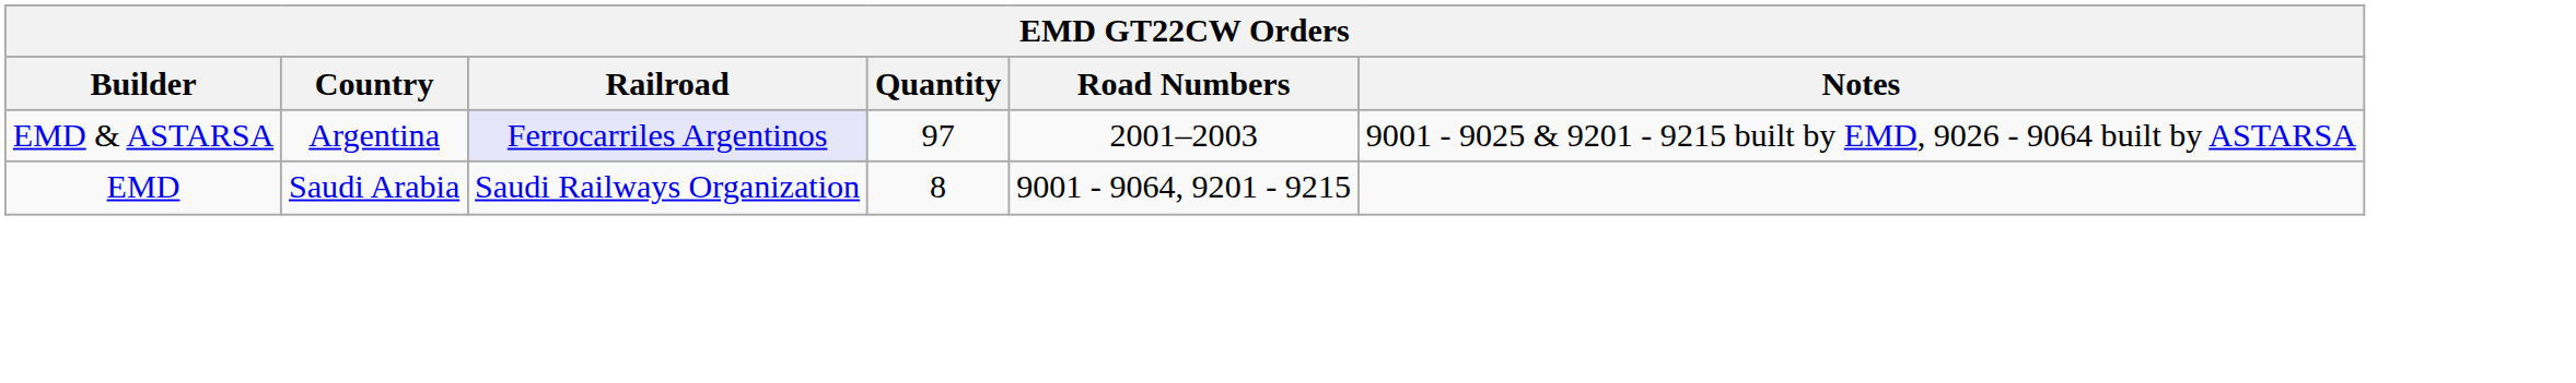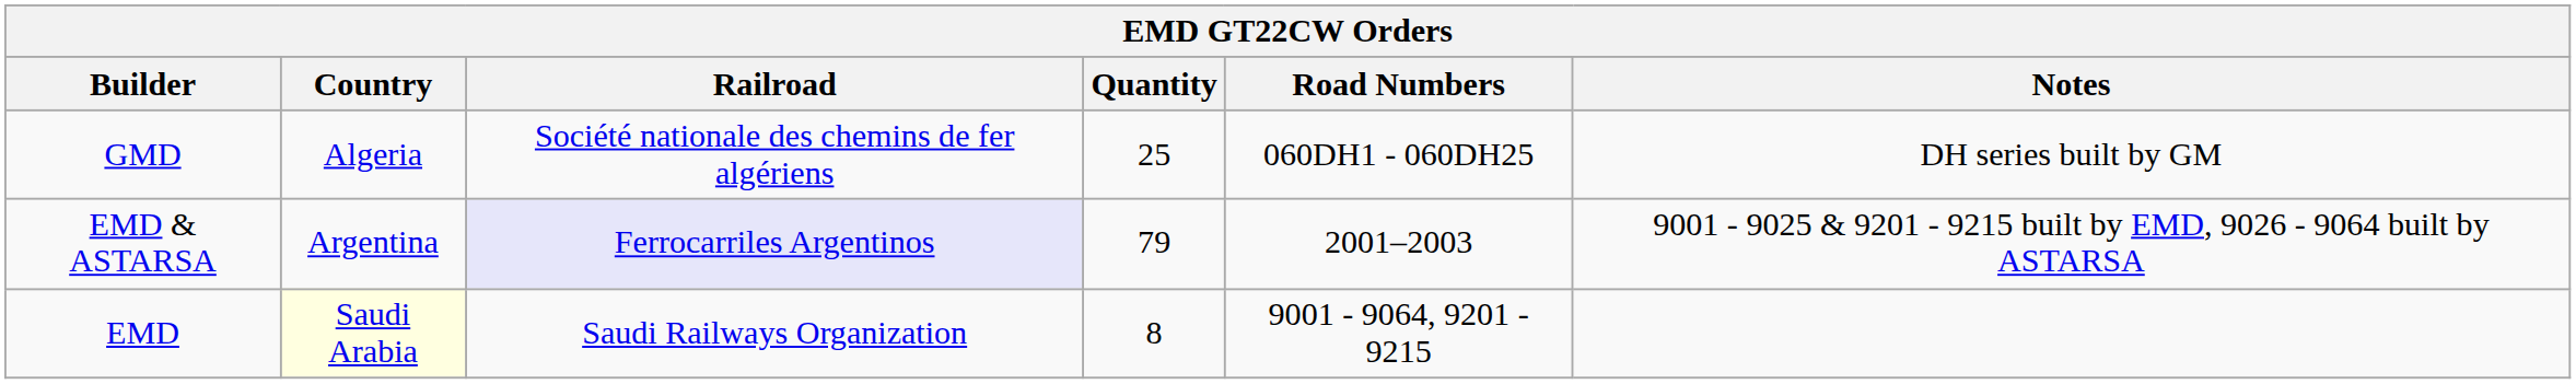+ row: GMD | Algeria | Société nationale des chemins de fer algériens | 25 | 060DH1 - 060DH25 | DH series built by GM
EMD & ASTARSA | Quantity: 97 -> 79
EMD | Country: no background -> lightyellow background
